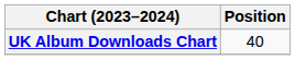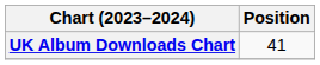UK Album Downloads Chart | Position: 40 -> 41
